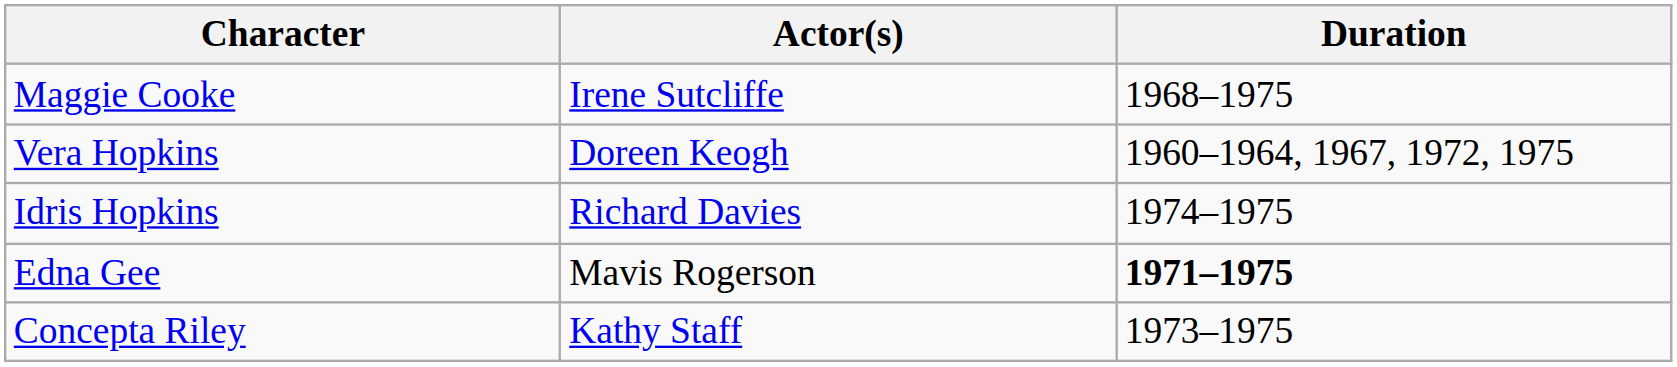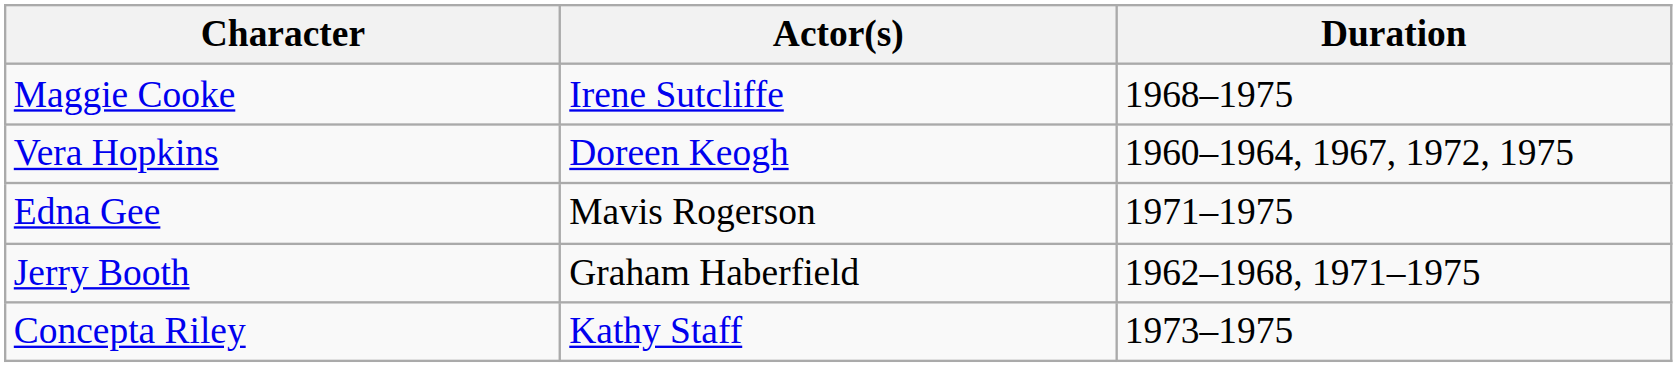- row: Idris Hopkins | Richard Davies | 1974–1975
Edna Gee | Duration: bold -> normal
+ row: Jerry Booth | Graham Haberfield | 1962–1968, 1971–1975
